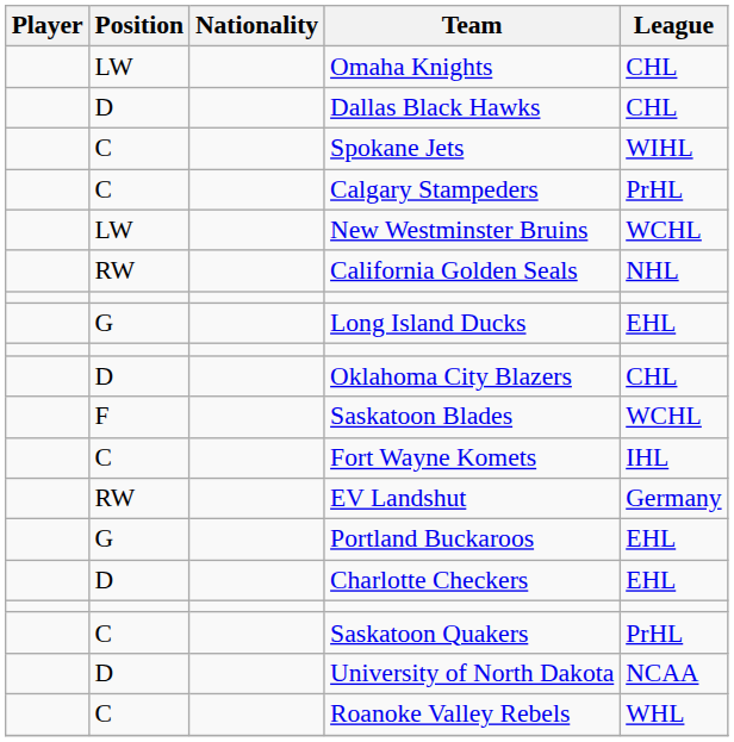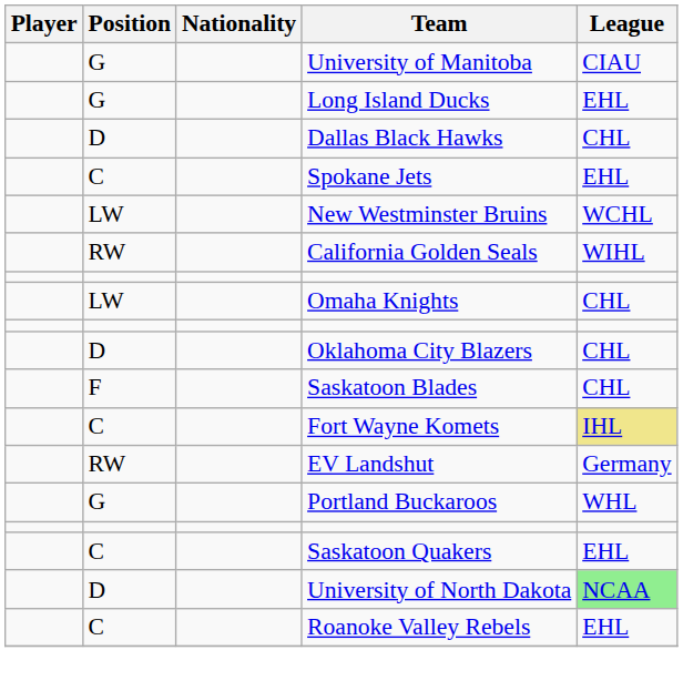+ row: G | University of Manitoba | CIAU
rows swapped: Long Island Ducks <-> Omaha Knights
Spokane Jets | League: WIHL -> EHL
- row: C | Calgary Stampeders | PrHL
California Golden Seals | League: NHL -> WIHL
Saskatoon Blades | League: WCHL -> CHL
Fort Wayne Komets | League: no background -> khaki background
Portland Buckaroos | League: EHL -> WHL
- row: D | Charlotte Checkers | EHL
Saskatoon Quakers | League: PrHL -> EHL
University of North Dakota | League: no background -> lightgreen background
Roanoke Valley Rebels | League: WHL -> EHL
